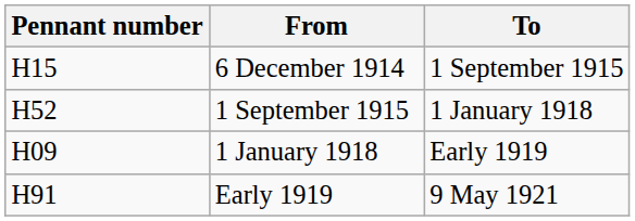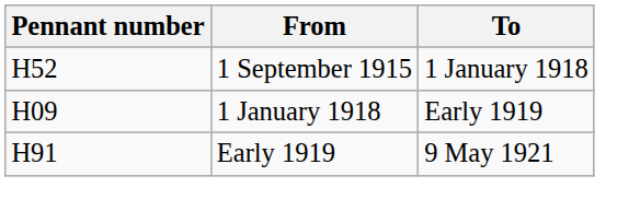- row: H15 | 6 December 1914 | 1 September 1915
